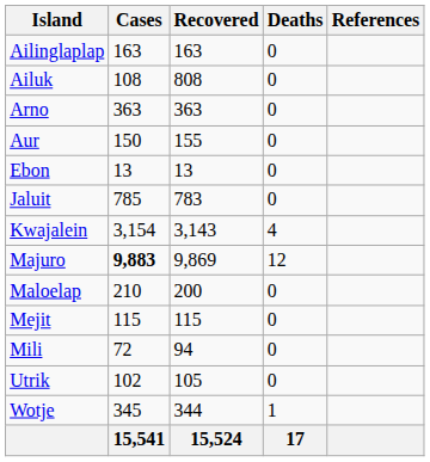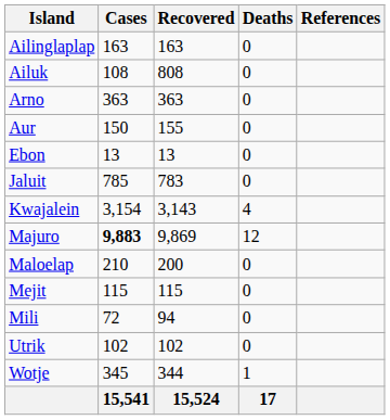Utrik | Recovered: 105 -> 102
